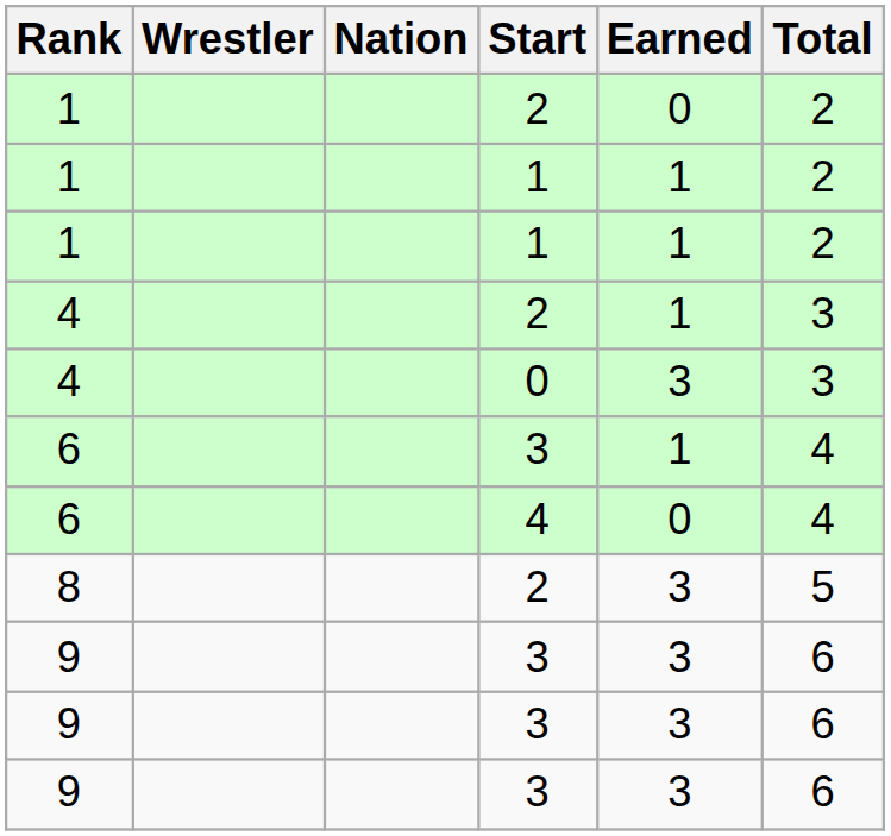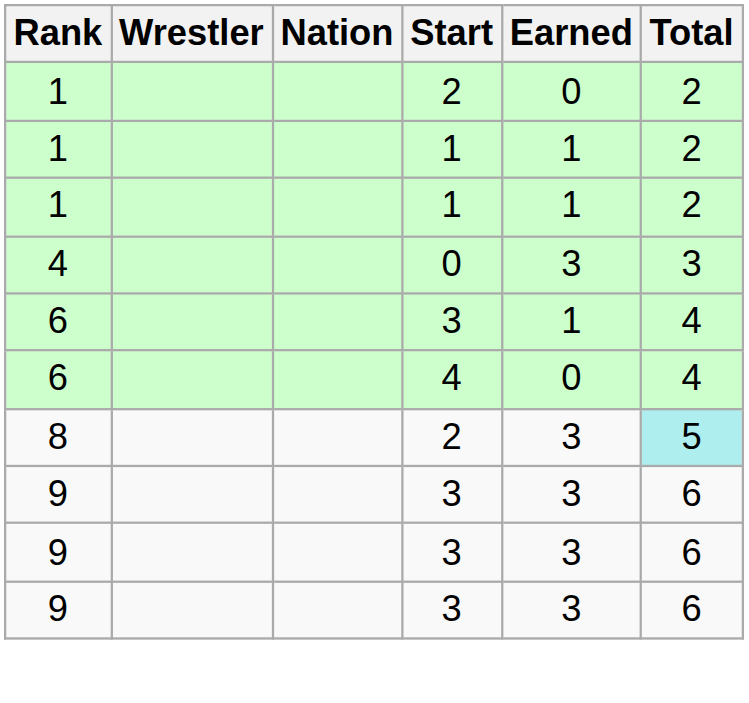- row: 4 | 2 | 1 | 3
8 | Total: no background -> paleturquoise background
